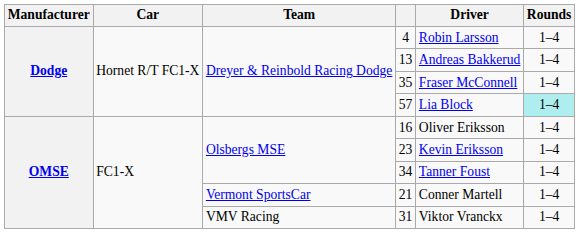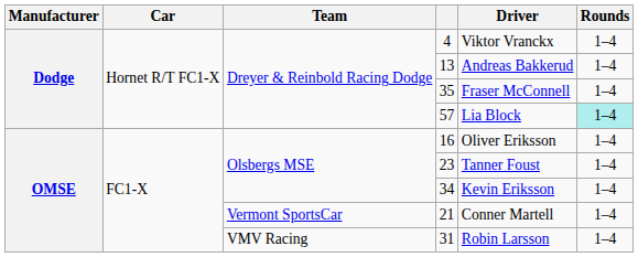4 | Driver: Robin Larsson -> Viktor Vranckx
23 | Driver: Kevin Eriksson -> Tanner Foust
34 | Driver: Tanner Foust -> Kevin Eriksson
31 | Driver: Viktor Vranckx -> Robin Larsson
